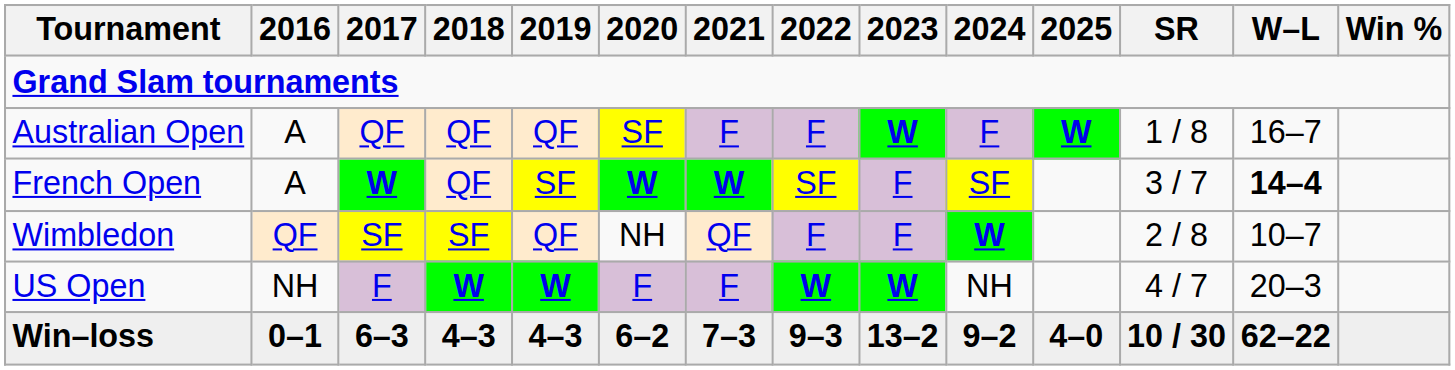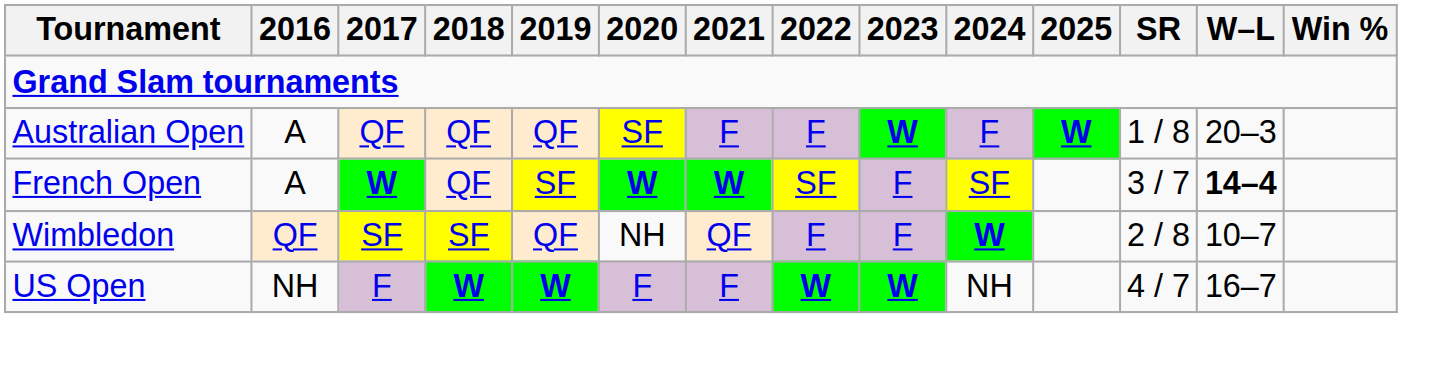Australian Open | W–L: 16–7 -> 20–3
US Open | W–L: 20–3 -> 16–7
- row: Win–loss | 0–1 | 6–3 | 4–3 | 4–3 | 6–2 | 7–3 | 9–3 | 13–2 | 9–2 | 4–0 | 10 / 30 | 62–22
